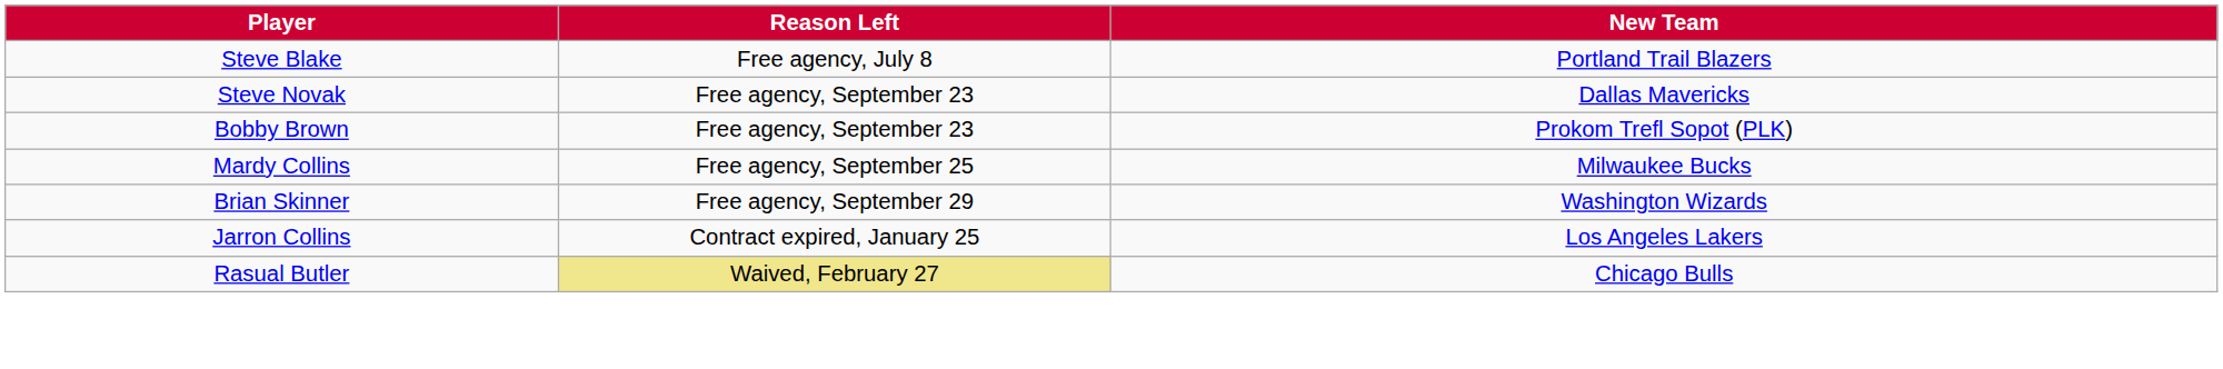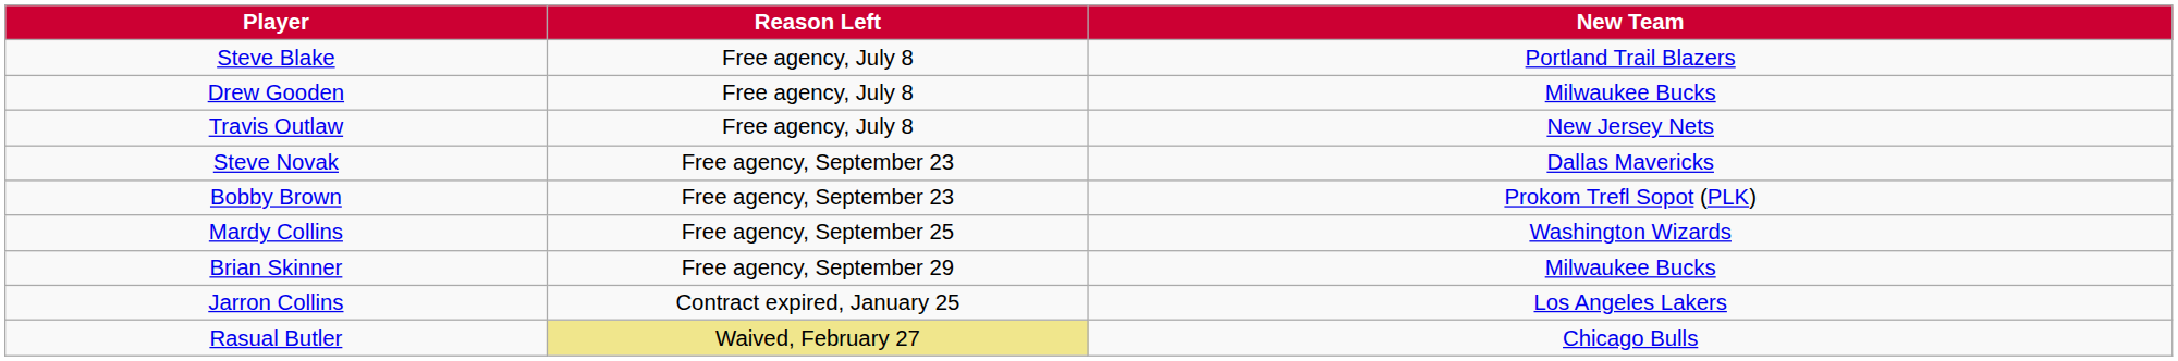+ row: Drew Gooden | Free agency, July 8 | Milwaukee Bucks
+ row: Travis Outlaw | Free agency, July 8 | New Jersey Nets
Mardy Collins | New Team: Milwaukee Bucks -> Washington Wizards
Brian Skinner | New Team: Washington Wizards -> Milwaukee Bucks
